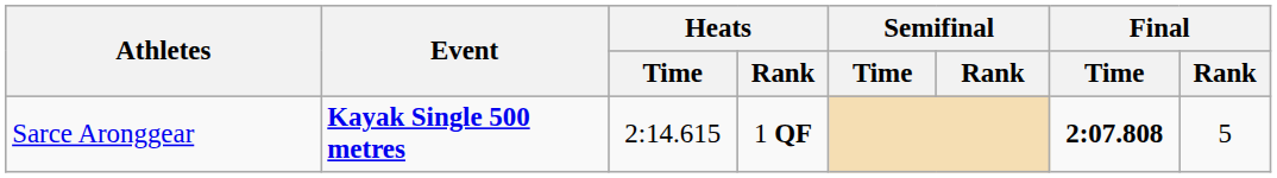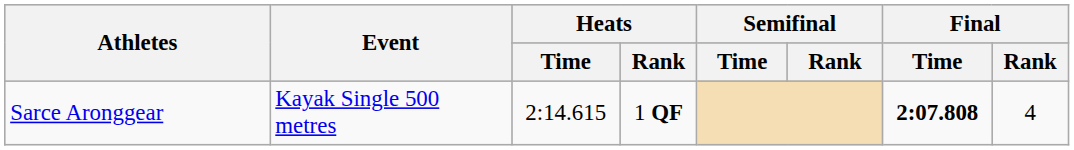Sarce Aronggear | Event: bold -> normal
Sarce Aronggear | Final / Rank: 5 -> 4
